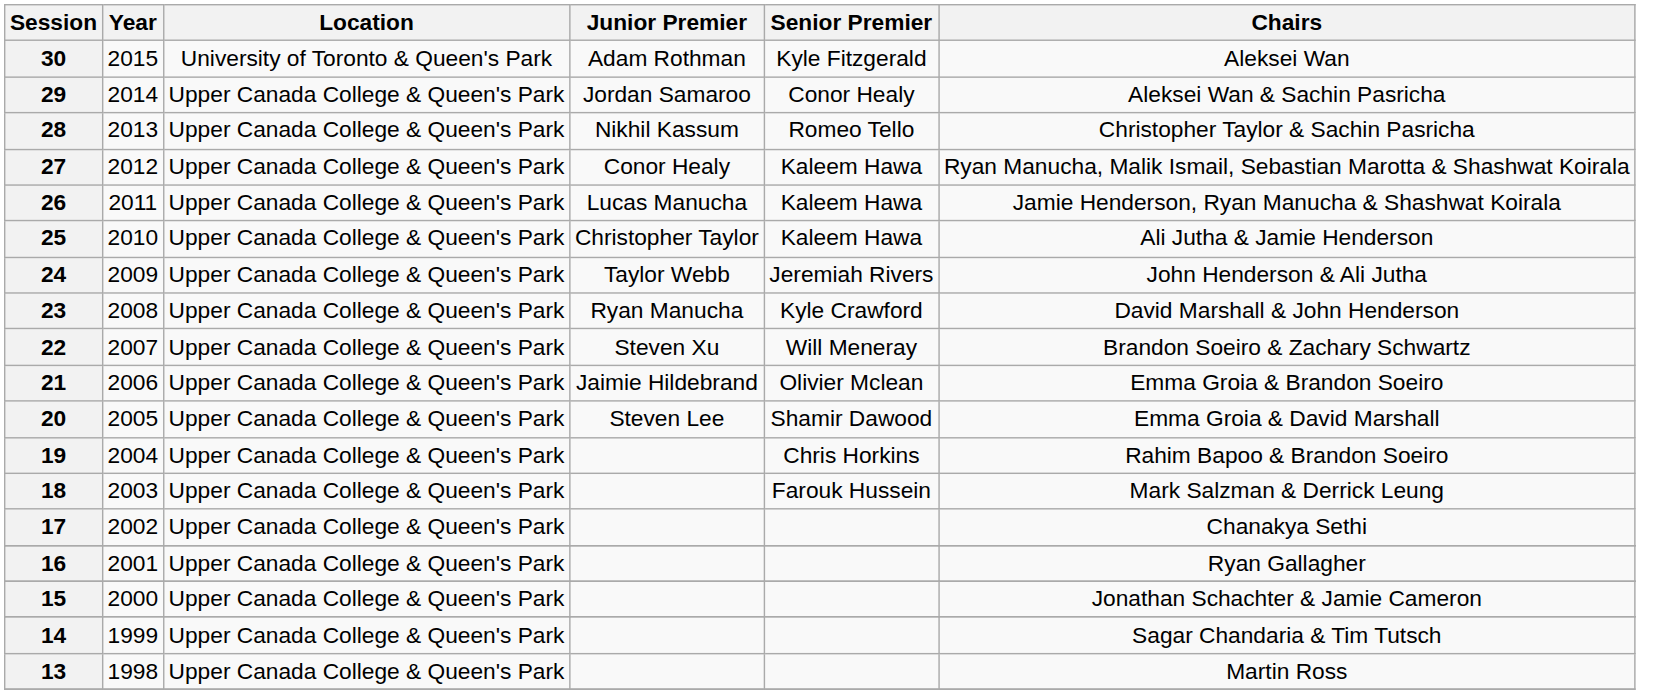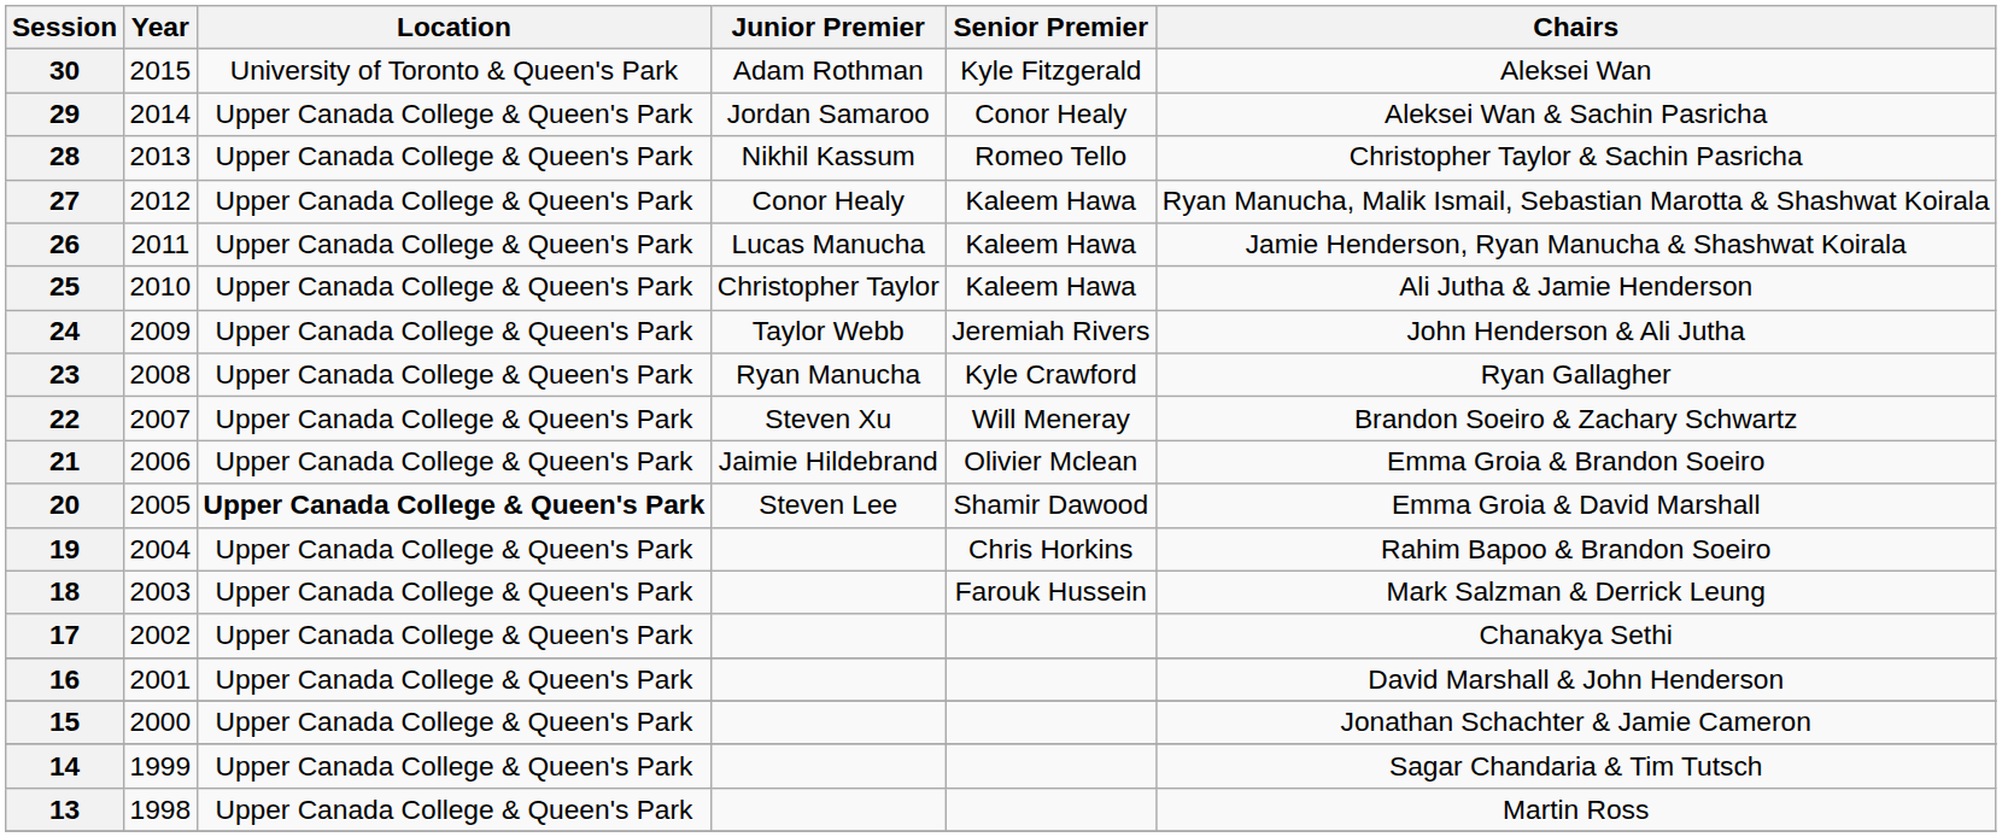23 | Chairs: David Marshall & John Henderson -> Ryan Gallagher
20 | Location: normal -> bold
16 | Chairs: Ryan Gallagher -> David Marshall & John Henderson
